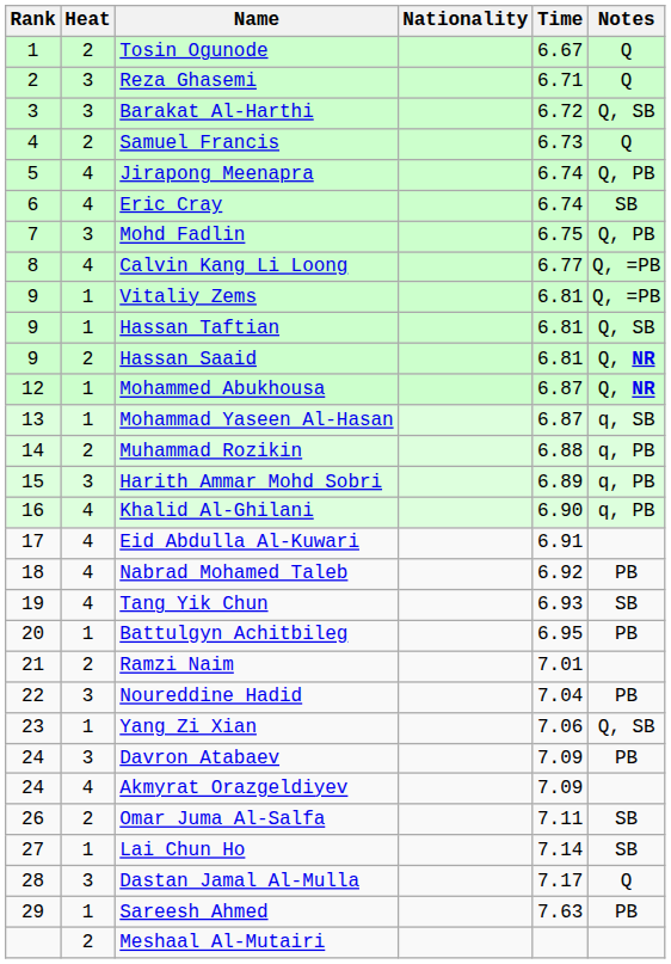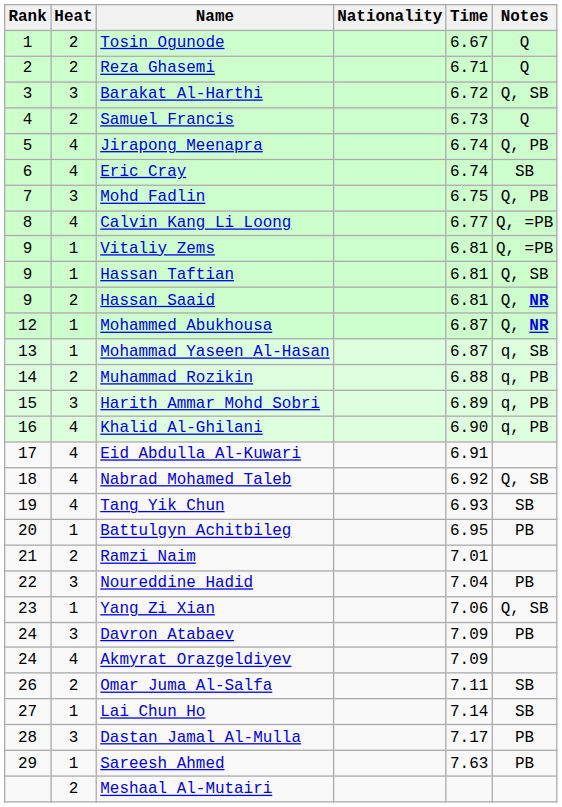Reza Ghasemi | Heat: 3 -> 2
Nabrad Mohamed Taleb | Notes: PB -> Q, SB
Dastan Jamal Al-Mulla | Notes: Q -> PB
